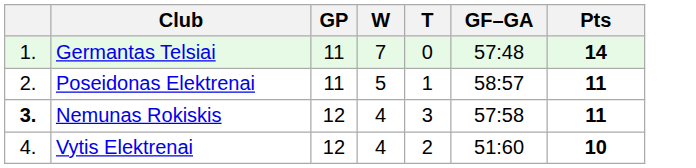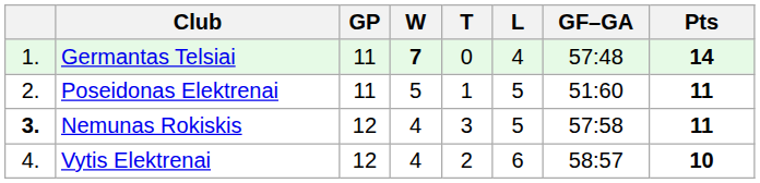+ column: L | 4 | 5 | 5 | 6
Germantas Telsiai | W: normal -> bold
Poseidonas Elektrenai | GF–GA: 58:57 -> 51:60
Vytis Elektrenai | GF–GA: 51:60 -> 58:57
